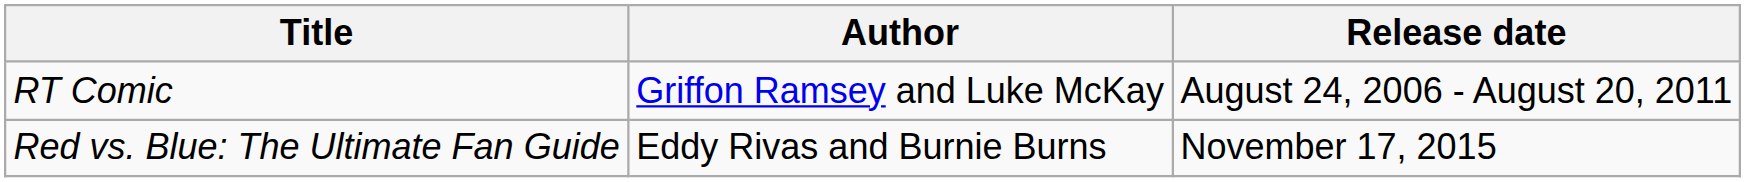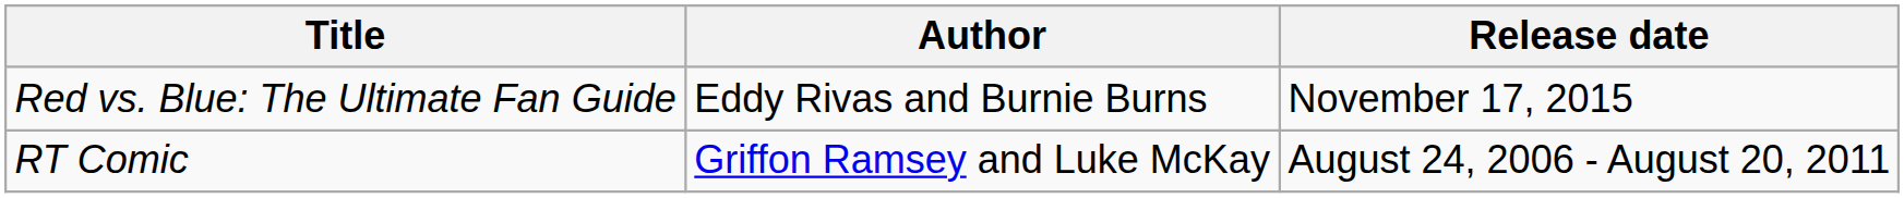rows swapped: RT Comic <-> Red vs. Blue: The Ultimate Fan Guide
